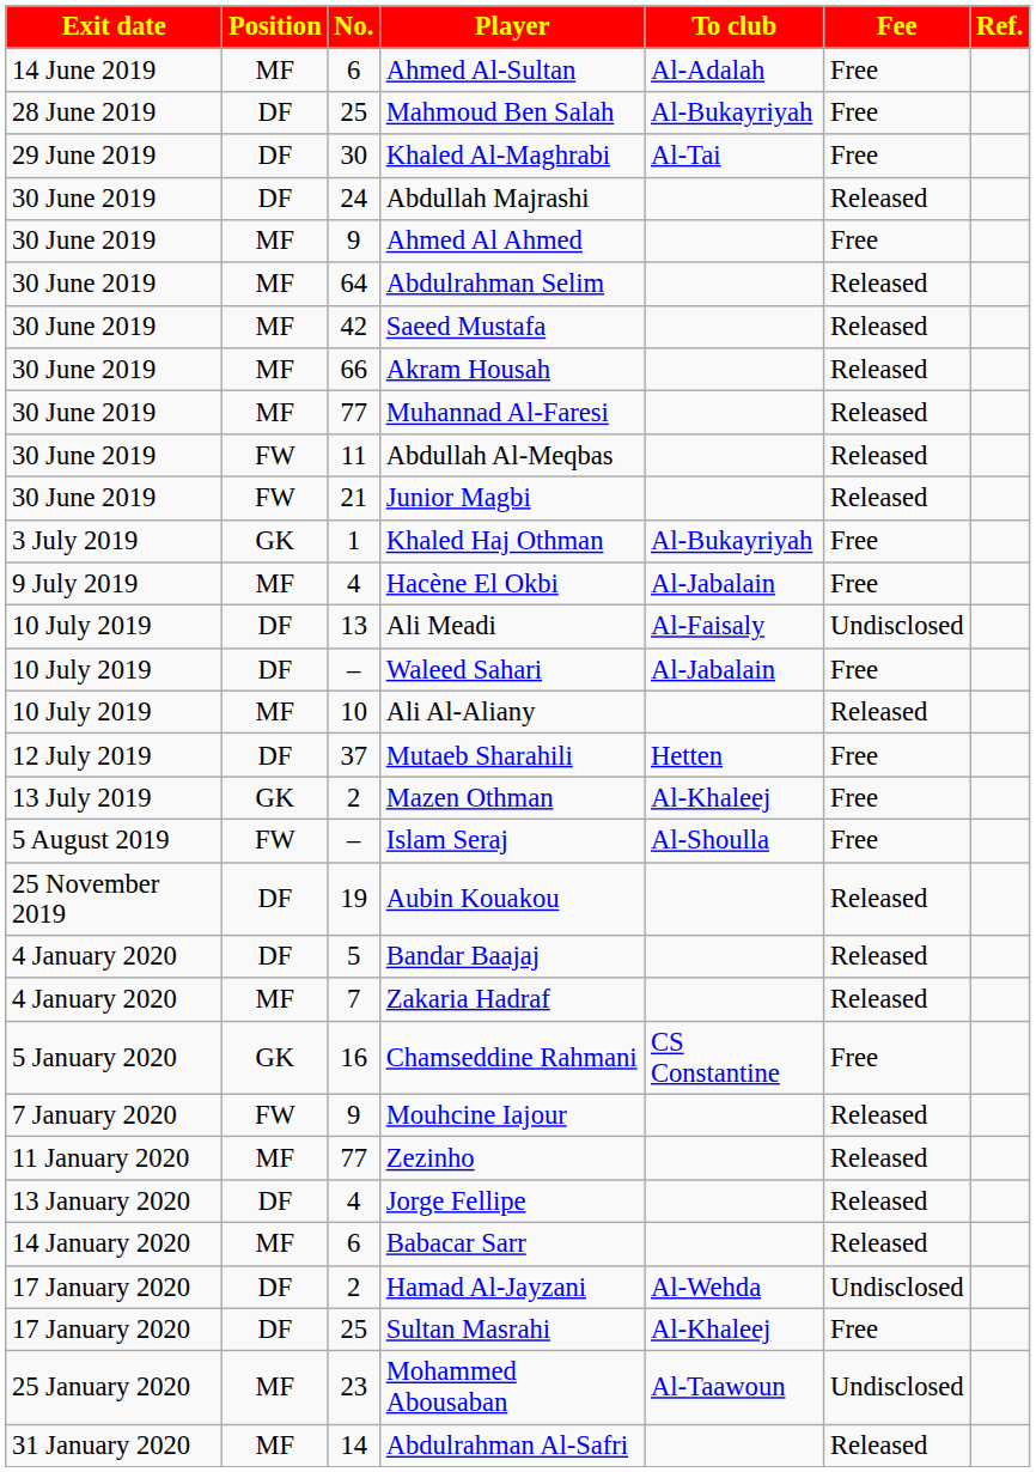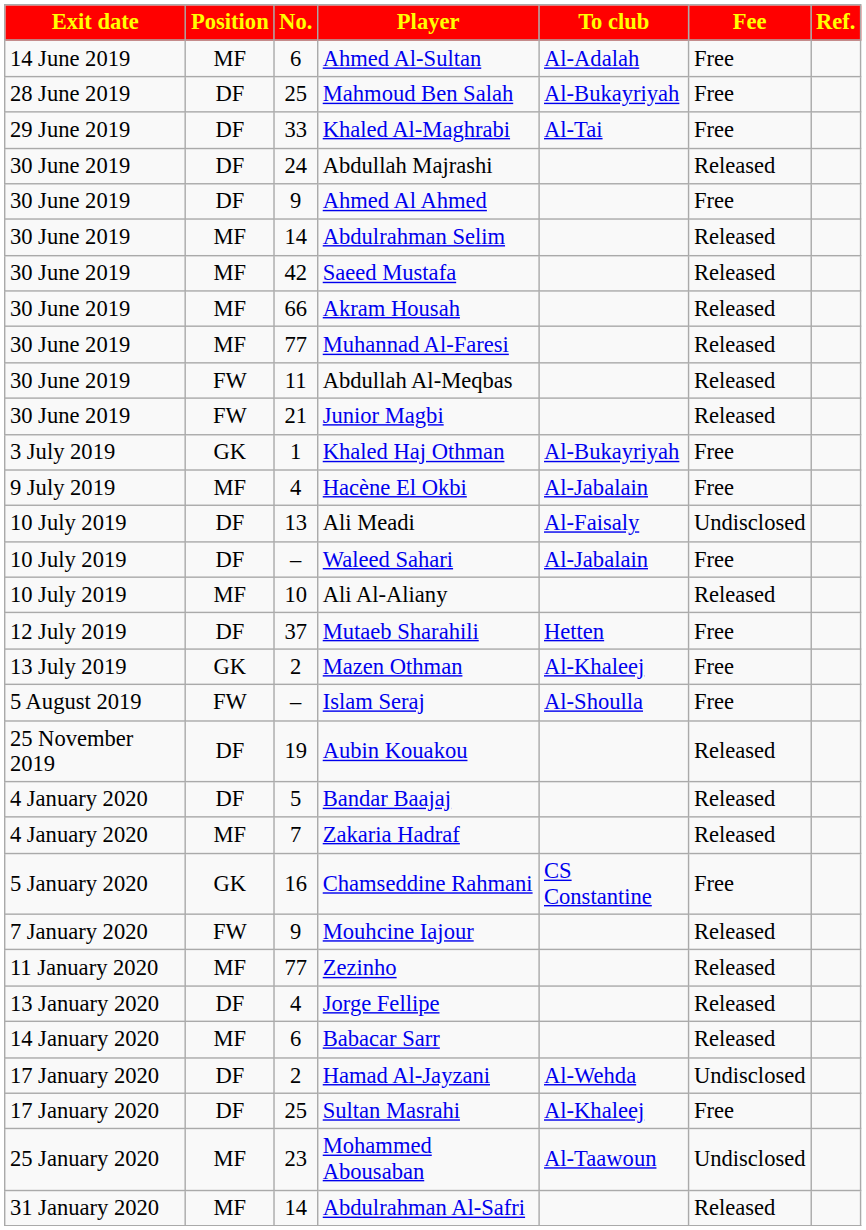Khaled Al-Maghrabi | No.: 30 -> 33
Ahmed Al Ahmed | Position: MF -> DF
Abdulrahman Selim | No.: 64 -> 14
